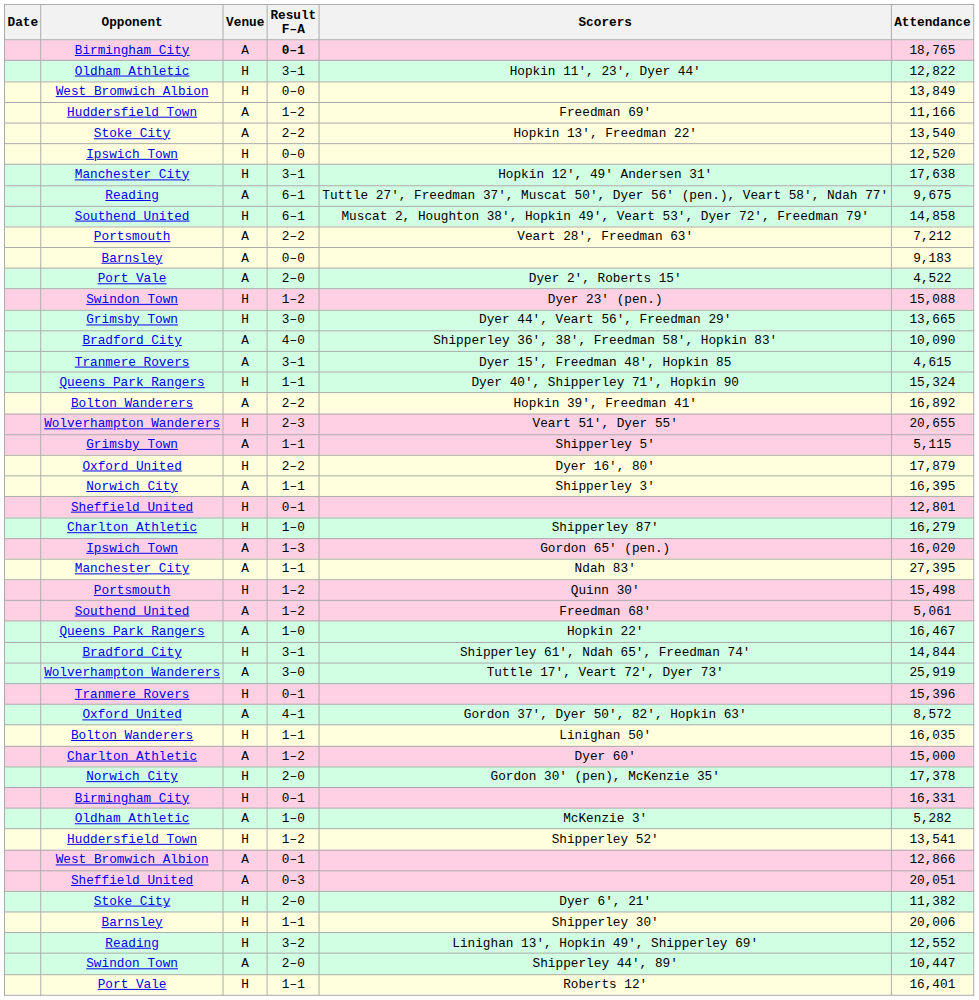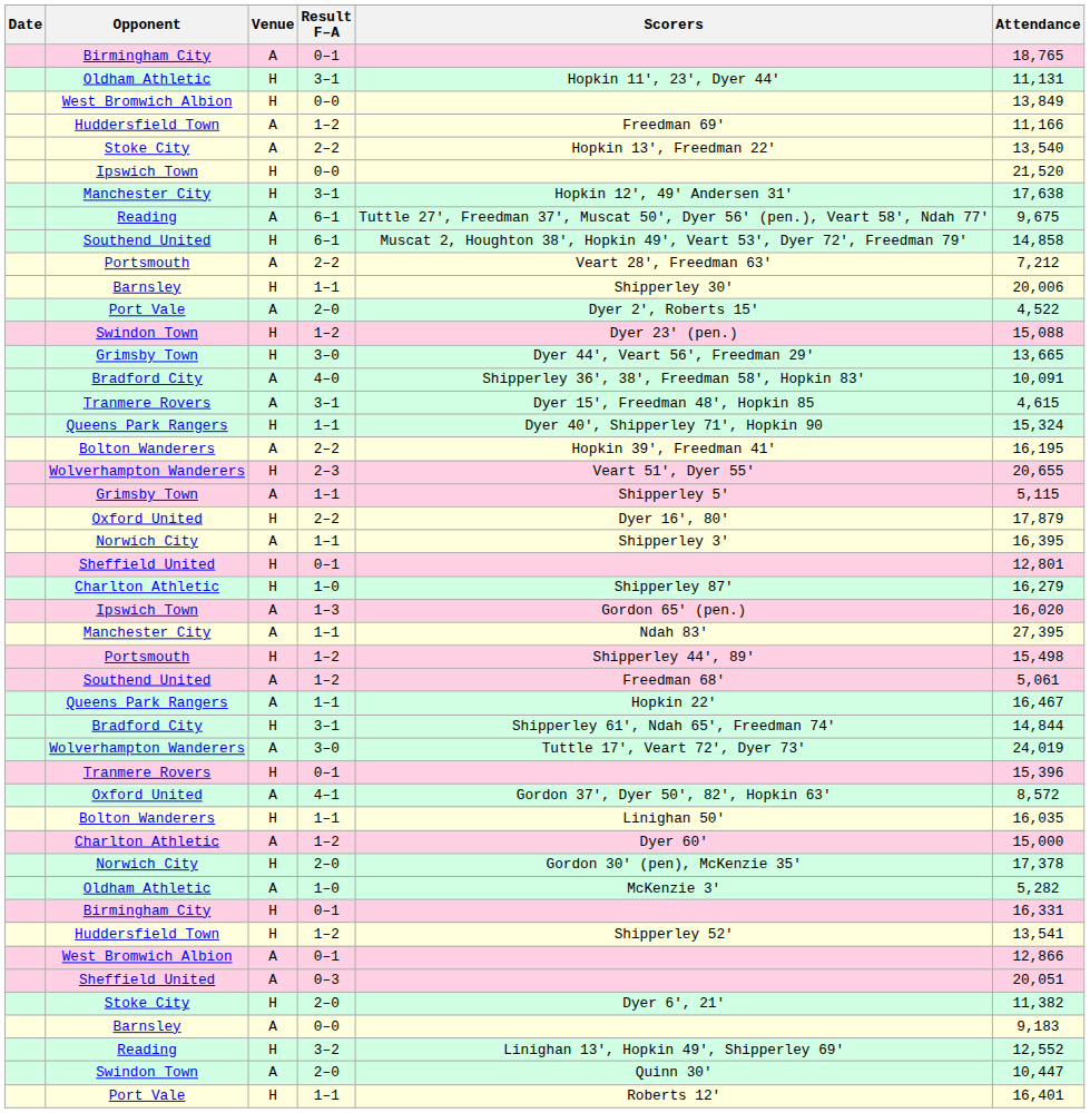Birmingham City / A | Result F–A: bold -> normal
Oldham Athletic / H | Attendance: 12,822 -> 11,131
Ipswich Town / H | Attendance: 12,520 -> 21,520
rows swapped: Barnsley / A <-> Barnsley / H
Bradford City / A | Attendance: 10,090 -> 10,091
Bolton Wanderers / A | Attendance: 16,892 -> 16,195
Portsmouth / H | Scorers: Quinn 30' -> Shipperley 44', 89'
Queens Park Rangers / A | Result F–A: 1–0 -> 1–1
Wolverhampton Wanderers / A | Attendance: 25,919 -> 24,019
rows swapped: Oldham Athletic / A <-> Birmingham City / H
Swindon Town / A | Scorers: Shipperley 44', 89' -> Quinn 30'
